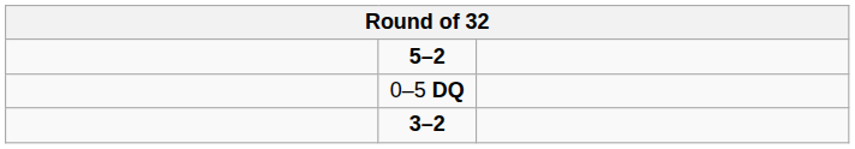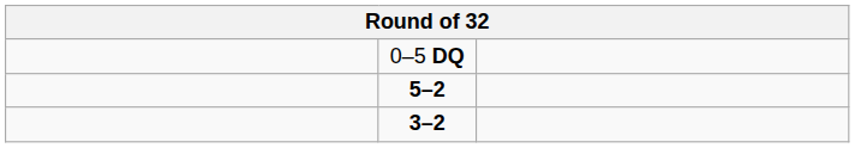rows swapped: 0–5 DQ <-> 5–2
